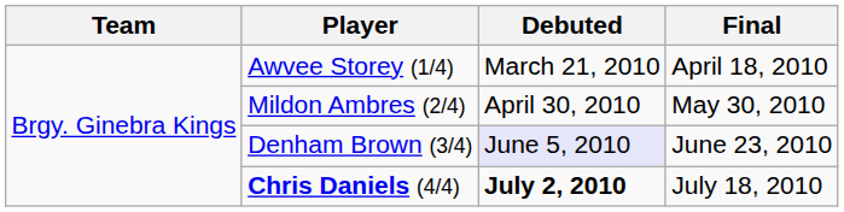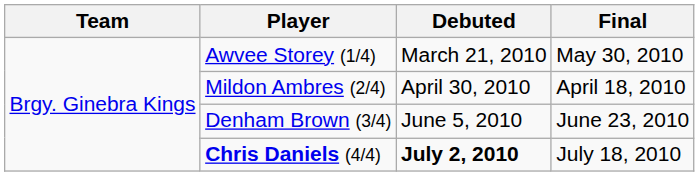Awvee Storey (1/4) | Final: April 18, 2010 -> May 30, 2010
Mildon Ambres (2/4) | Final: May 30, 2010 -> April 18, 2010
Denham Brown (3/4) | Debuted: lavender background -> no background
